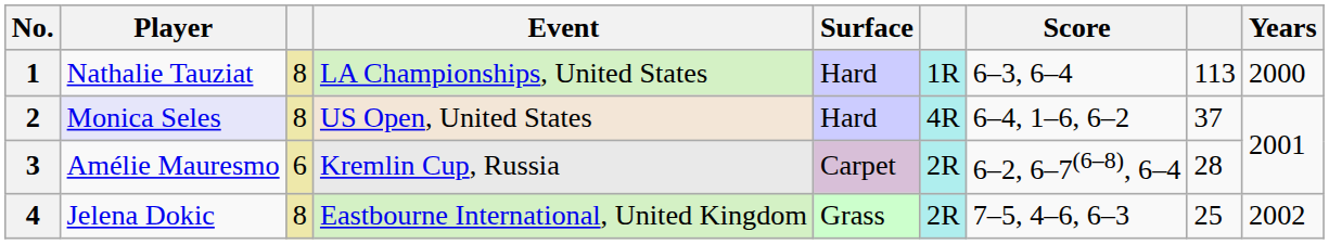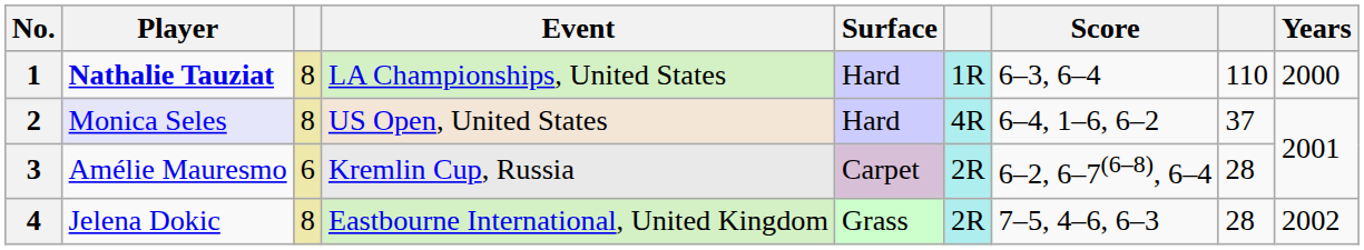1 | Player: normal -> bold
1 | column 8: 113 -> 110
4 | column 8: 25 -> 28
